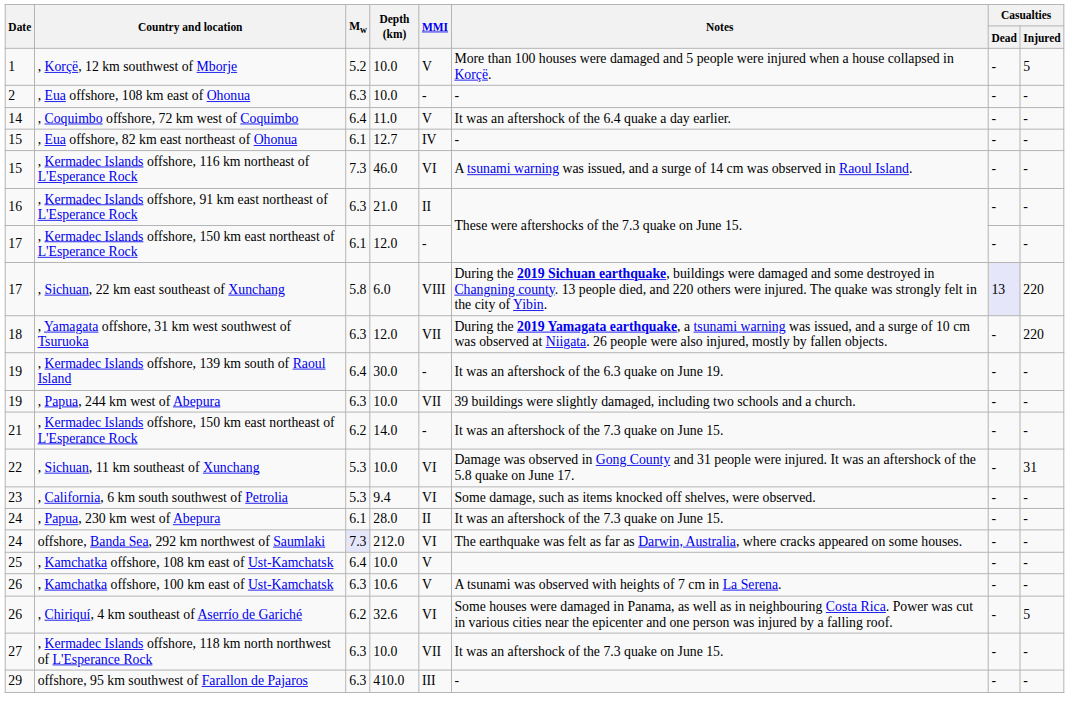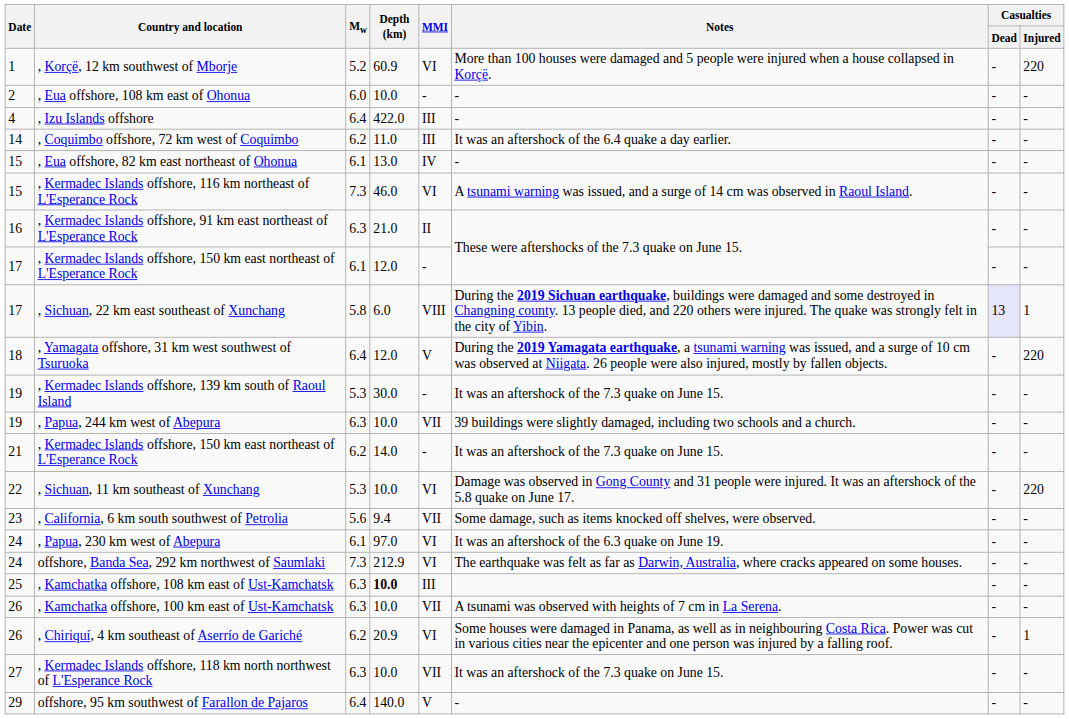, Korçë, 12 km southwest of Mborje | Depth (km): 10.0 -> 60.9
, Korçë, 12 km southwest of Mborje | MMI: V -> VI
, Korçë, 12 km southwest of Mborje | Casualties / Injured: 5 -> 220
, Eua offshore, 108 km east of Ohonua | Mw: 6.3 -> 6.0
+ row: 4 | , Izu Islands offshore | 6.4 | 422.0 | III | - | - | -
, Coquimbo offshore, 72 km west of Coquimbo | Mw: 6.4 -> 6.2
, Coquimbo offshore, 72 km west of Coquimbo | MMI: V -> III
, Eua offshore, 82 km east northeast of Ohonua | Depth (km): 12.7 -> 13.0
, Sichuan, 22 km east southeast of Xunchang | Casualties / Injured: 220 -> 1
, Yamagata offshore, 31 km west southwest of Tsuruoka | Mw: 6.3 -> 6.4
, Yamagata offshore, 31 km west southwest of Tsuruoka | MMI: VII -> V
, Kermadec Islands offshore, 139 km south of Raoul Island | Mw: 6.4 -> 5.3
, Kermadec Islands offshore, 139 km south of Raoul Island | Notes: It was an aftershock of the 6.3 quake on June 19. -> It was an aftershock of the 7.3 quake on June 15.
, Sichuan, 11 km southeast of Xunchang | Casualties / Injured: 31 -> 220
, California, 6 km south southwest of Petrolia | Mw: 5.3 -> 5.6
, California, 6 km south southwest of Petrolia | MMI: VI -> VII
, Papua, 230 km west of Abepura | Depth (km): 28.0 -> 97.0
, Papua, 230 km west of Abepura | MMI: II -> VI
, Papua, 230 km west of Abepura | Notes: It was an aftershock of the 7.3 quake on June 15. -> It was an aftershock of the 6.3 quake on June 19.
offshore, Banda Sea, 292 km northwest of Saumlaki | Mw: lavender background -> no background
offshore, Banda Sea, 292 km northwest of Saumlaki | Depth (km): 212.0 -> 212.9
, Kamchatka offshore, 108 km east of Ust-Kamchatsk | Mw: 6.4 -> 6.3
, Kamchatka offshore, 108 km east of Ust-Kamchatsk | Depth (km): normal -> bold
, Kamchatka offshore, 108 km east of Ust-Kamchatsk | MMI: V -> III
, Kamchatka offshore, 100 km east of Ust-Kamchatsk | Depth (km): 10.6 -> 10.0
, Kamchatka offshore, 100 km east of Ust-Kamchatsk | MMI: V -> VII
, Chiriquí, 4 km southeast of Aserrío de Gariché | Depth (km): 32.6 -> 20.9
, Chiriquí, 4 km southeast of Aserrío de Gariché | Casualties / Injured: 5 -> 1
offshore, 95 km southwest of Farallon de Pajaros | Mw: 6.3 -> 6.4
offshore, 95 km southwest of Farallon de Pajaros | Depth (km): 410.0 -> 140.0
offshore, 95 km southwest of Farallon de Pajaros | MMI: III -> V
